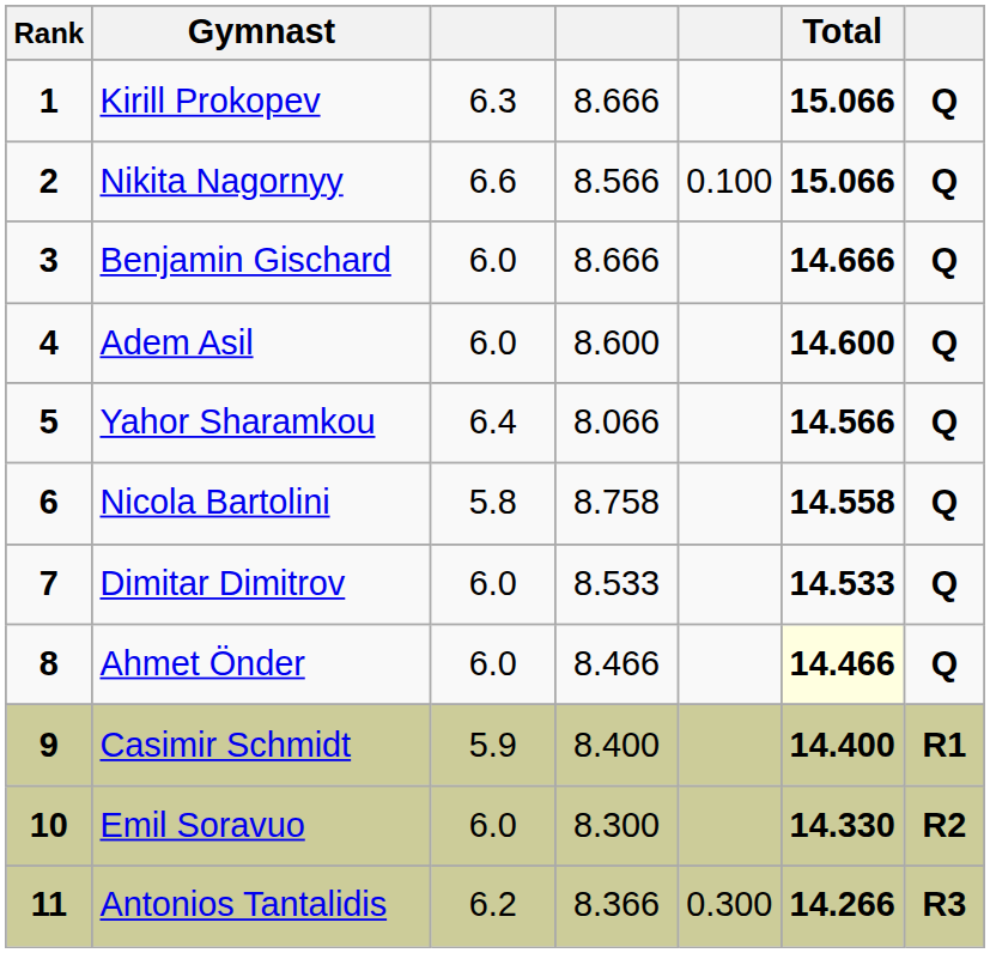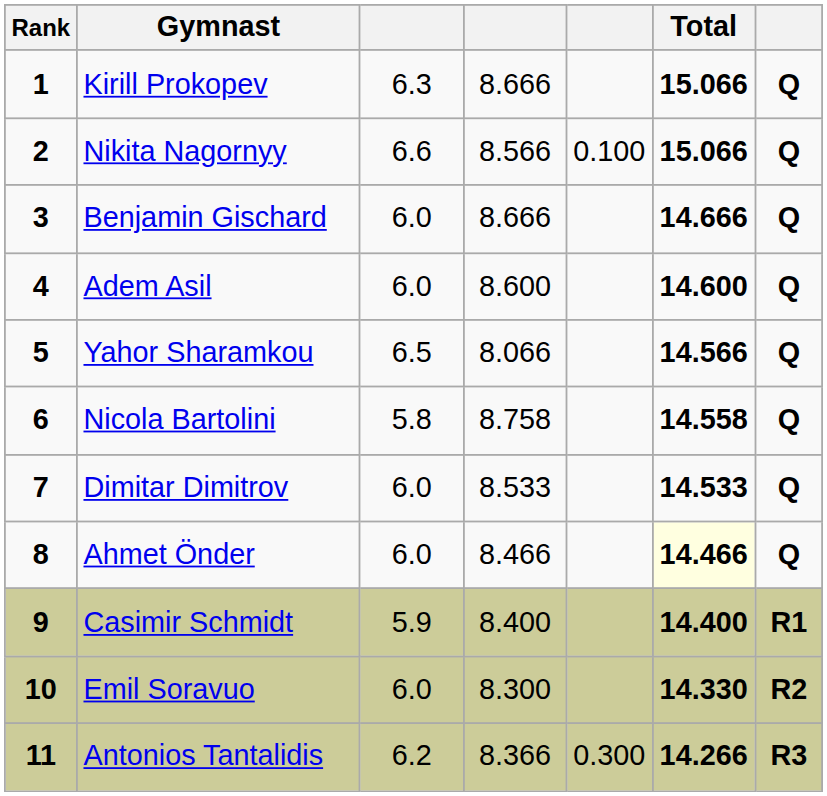Yahor Sharamkou | column 3: 6.4 -> 6.5
